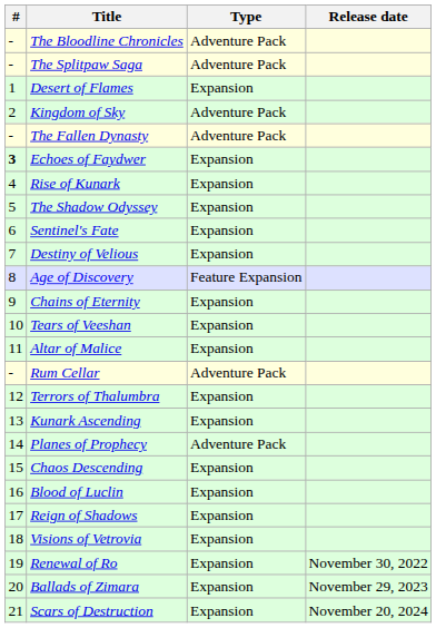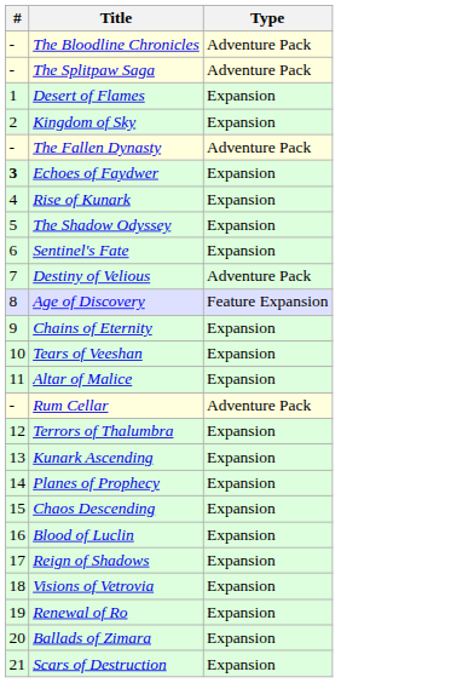- column: Release date | November 30, 2022 | November 29, 2023 | November 20, 2024
Kingdom of Sky | Type: Adventure Pack -> Expansion
Destiny of Velious | Type: Expansion -> Adventure Pack
Planes of Prophecy | Type: Adventure Pack -> Expansion
